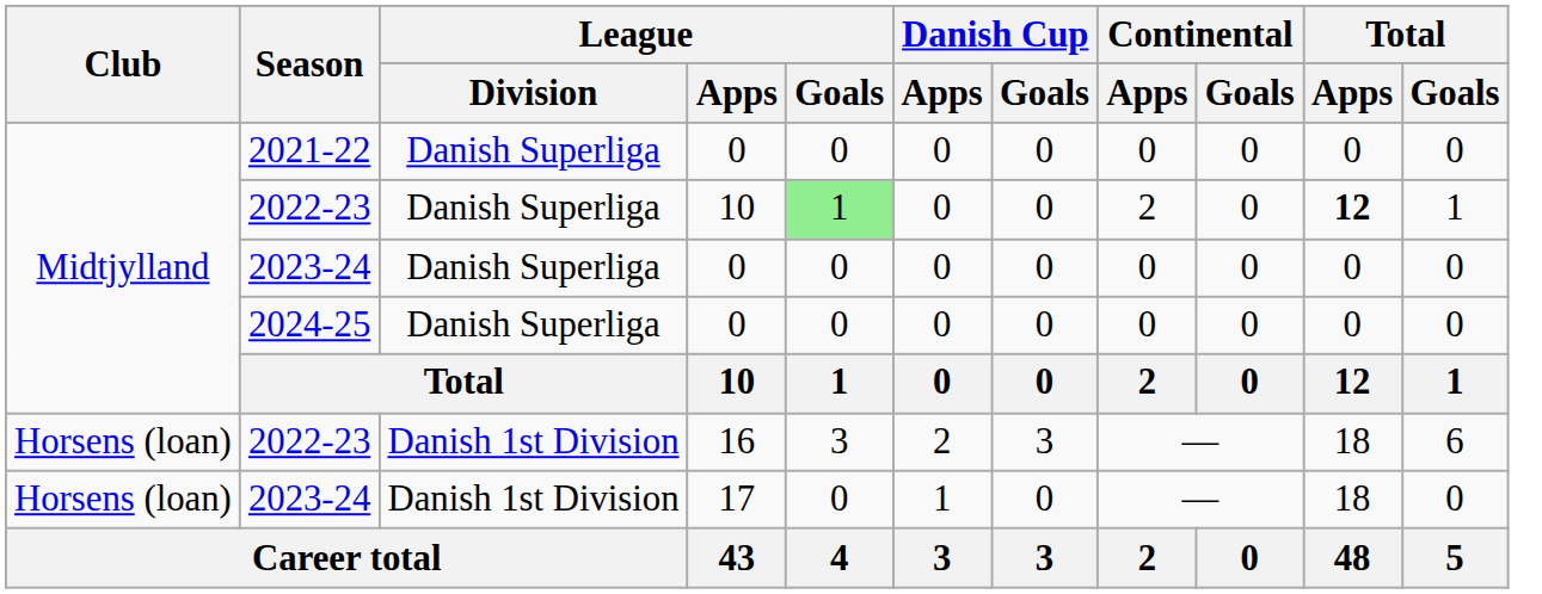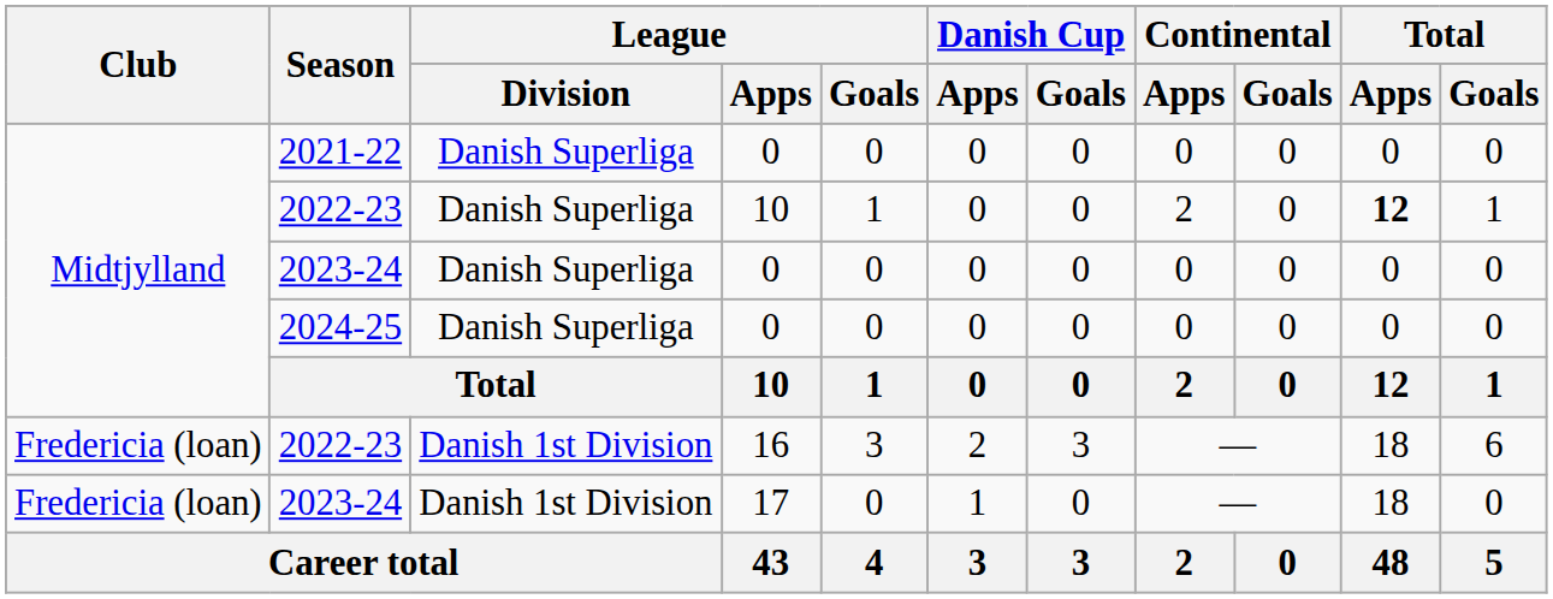2022-23 / 10 | League / Goals: lightgreen background -> no background
2022-23 / 16 | Club: Horsens (loan) -> Fredericia (loan)
2023-24 / 17 | Club: Horsens (loan) -> Fredericia (loan)
